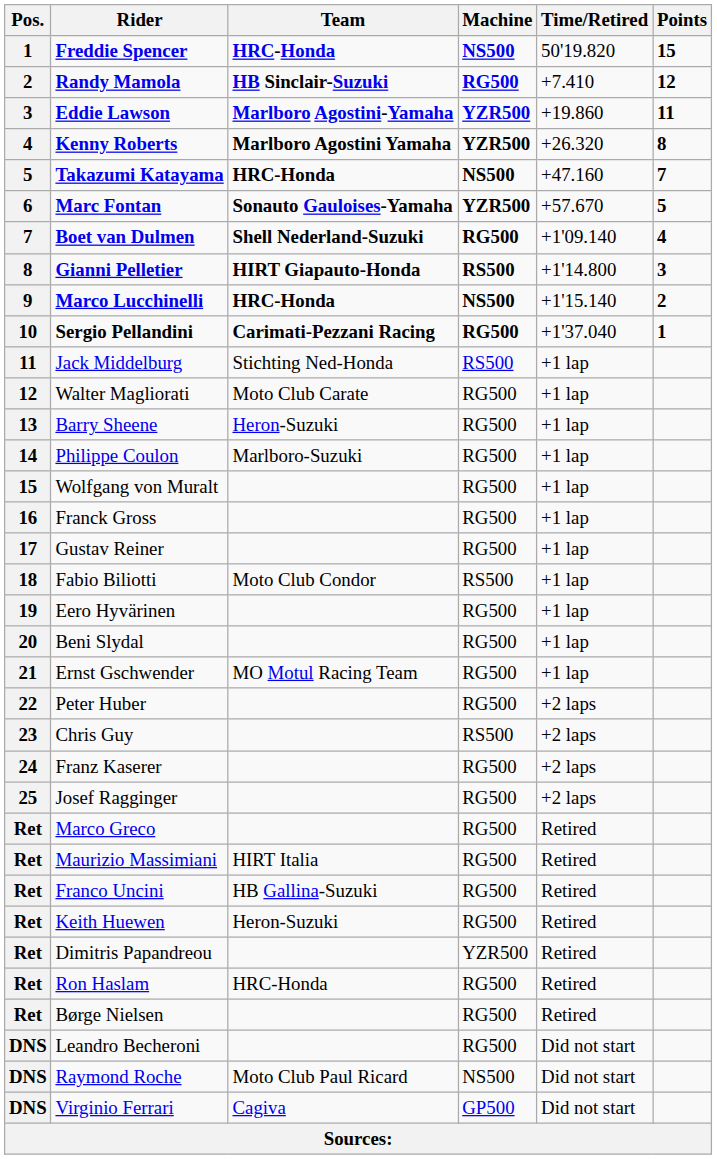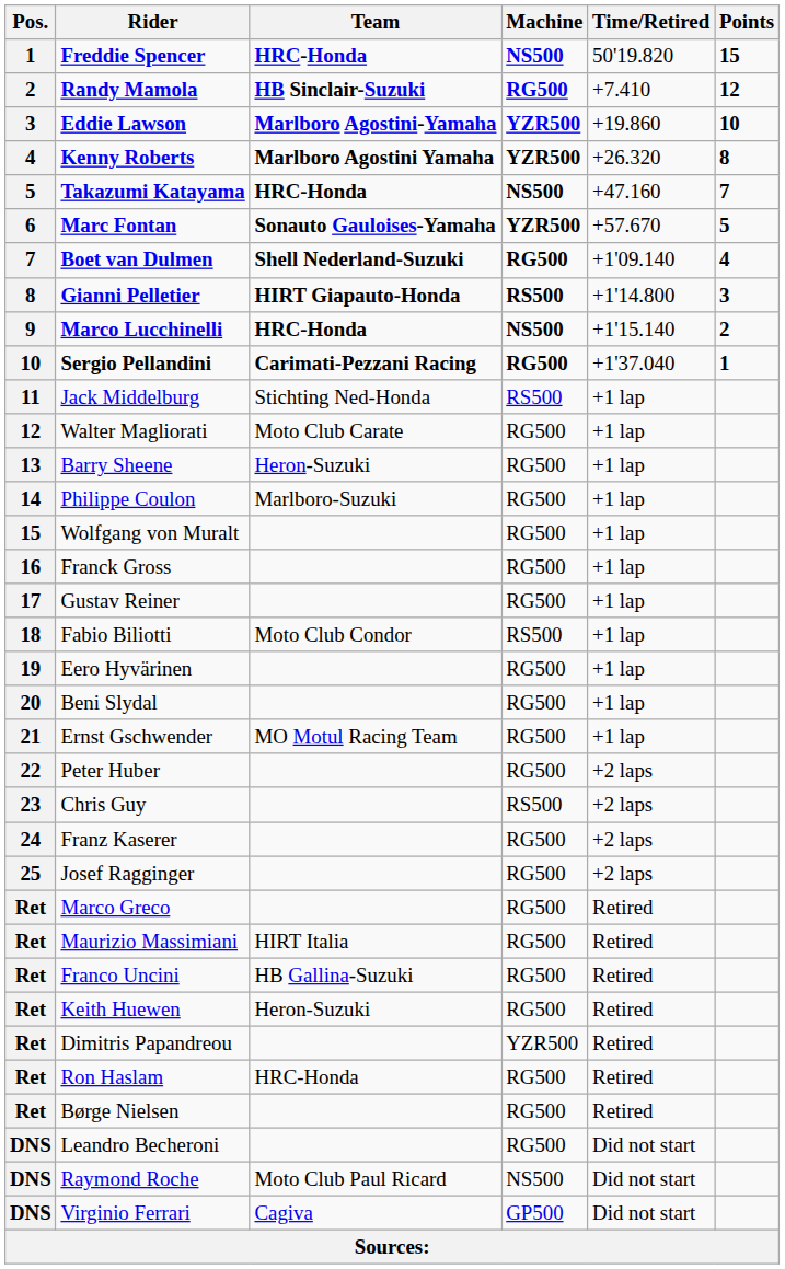Eddie Lawson | Points: 11 -> 10
